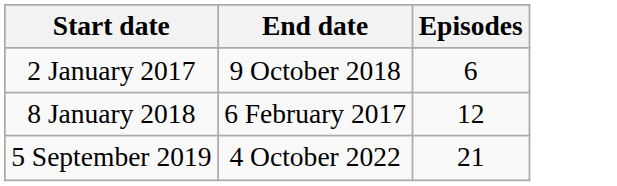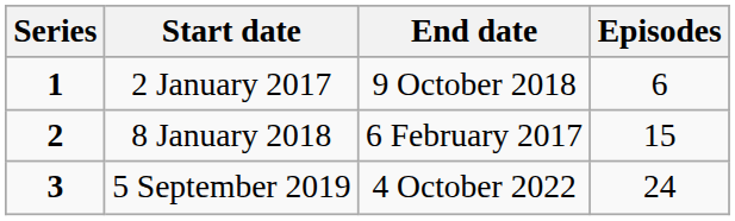+ column: Series | 1 | 2 | 3
8 January 2018 | Episodes: 12 -> 15
5 September 2019 | Episodes: 21 -> 24
